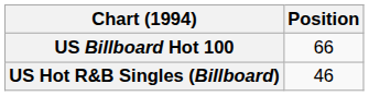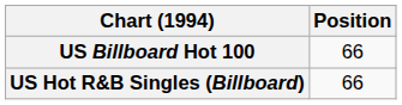US Hot R&B Singles (Billboard) | Position: 46 -> 66
